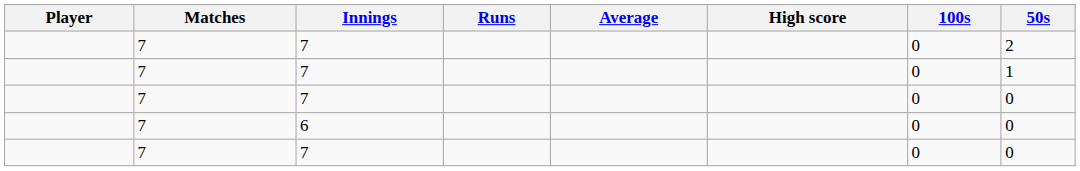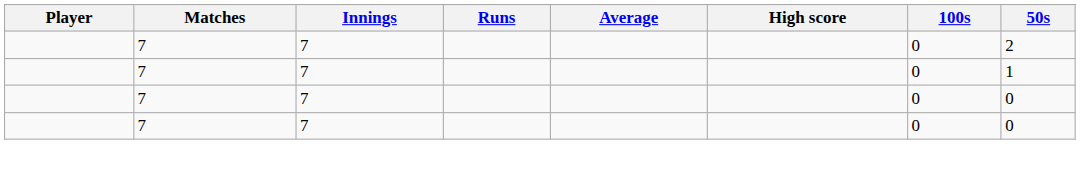- row: 7 | 6 | 0 | 0
